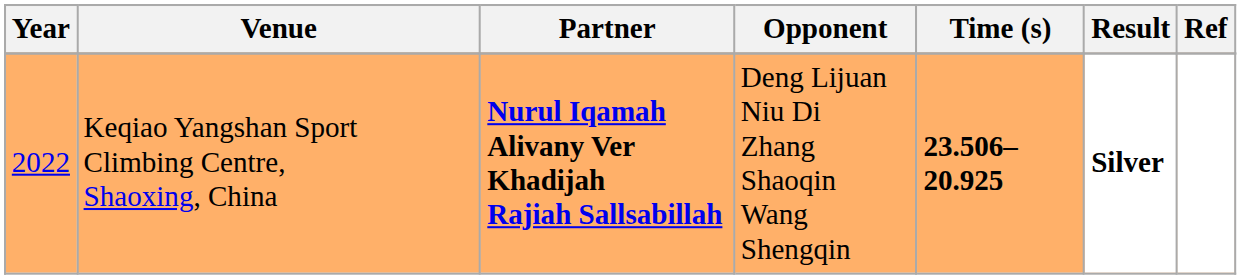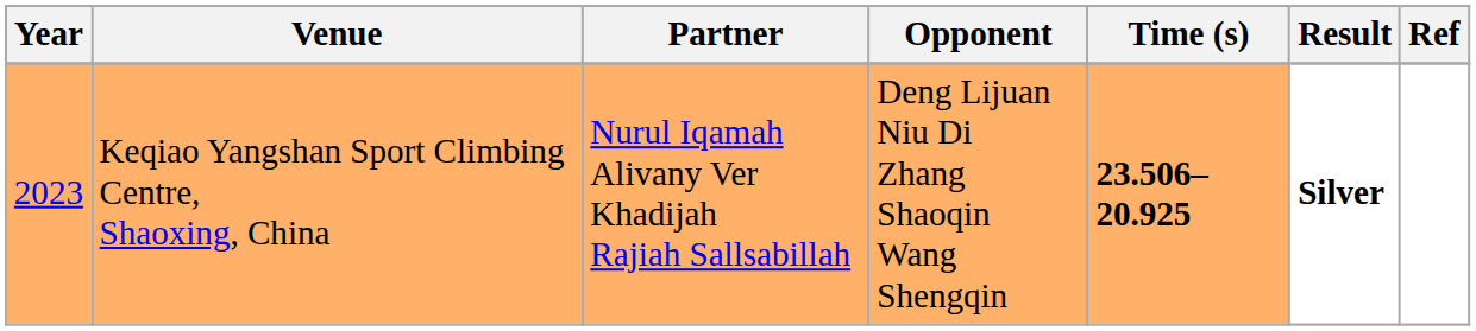Keqiao Yangshan Sport Climbing Centre, Shaoxing, China | Year: 2022 -> 2023
Keqiao Yangshan Sport Climbing Centre, Shaoxing, China | Partner: bold -> normal
